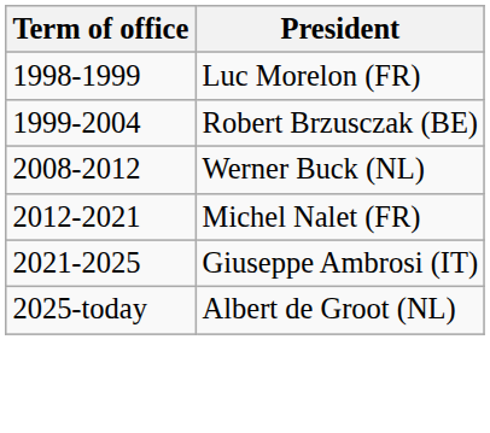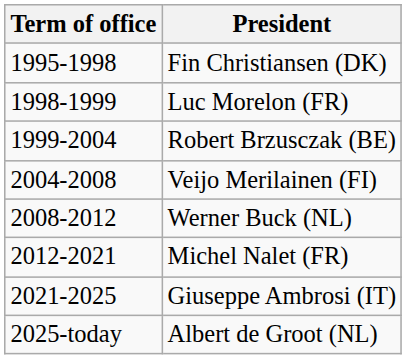+ row: 1995-1998 | Fin Christiansen (DK)
+ row: 2004-2008 | Veijo Merilainen (FI)
